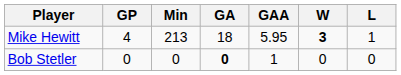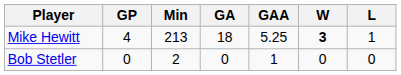Mike Hewitt | GAA: 5.95 -> 5.25
Bob Stetler | Min: 0 -> 2
Bob Stetler | GA: bold -> normal
